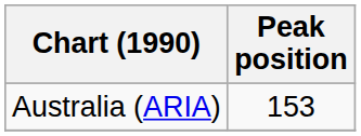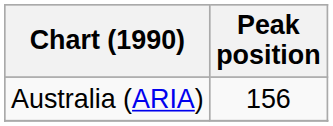Australia (ARIA) | Peak position: 153 -> 156
